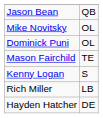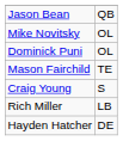- row: Kenny Logan | S
+ row: Craig Young | S
